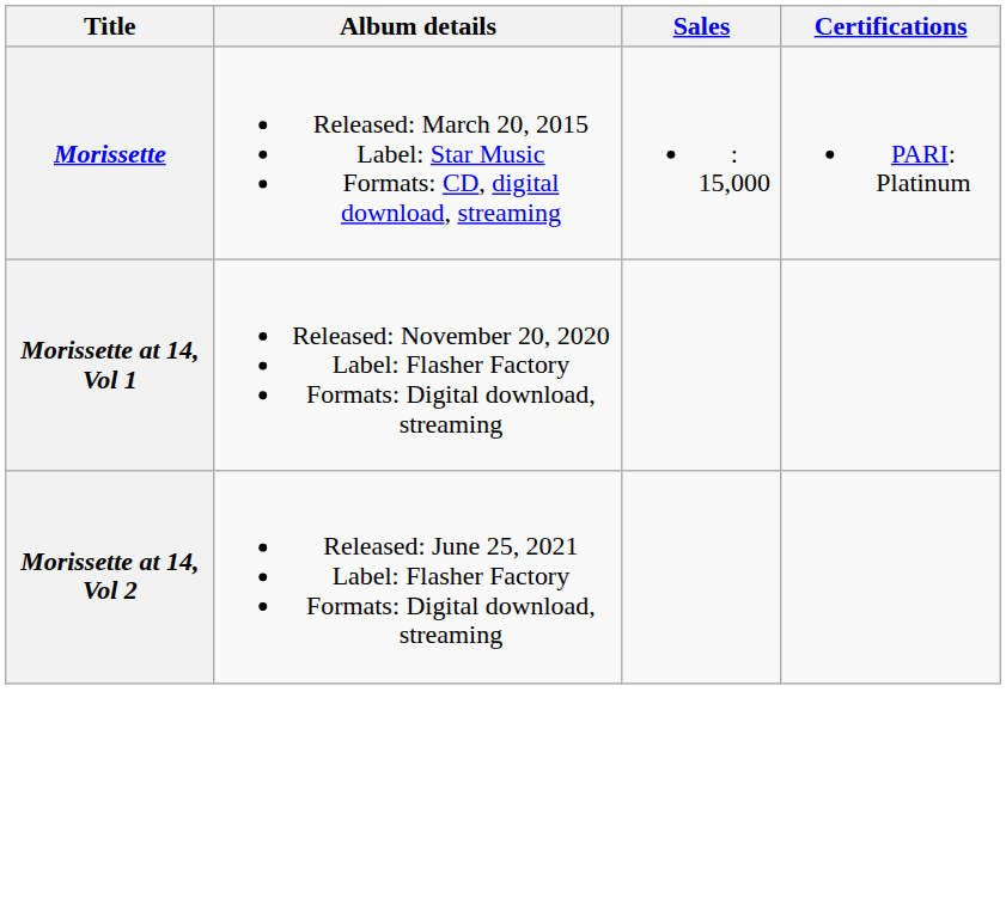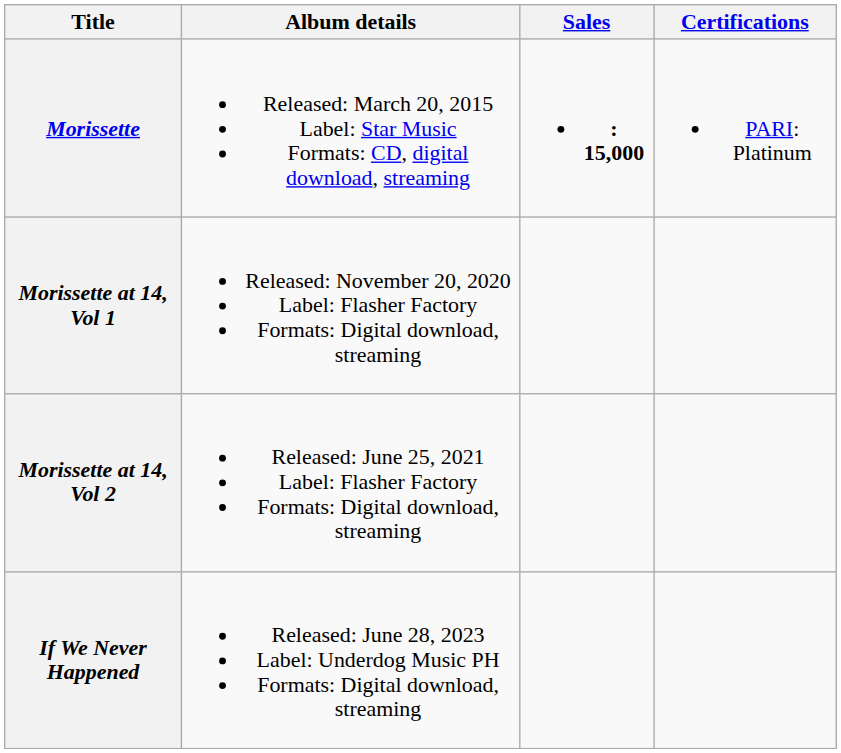Morissette | Sales: normal -> bold
+ row: If We Never Happened | Released: June 28, 2023 Label: Underdog Music PH Formats: Digital download, streaming
